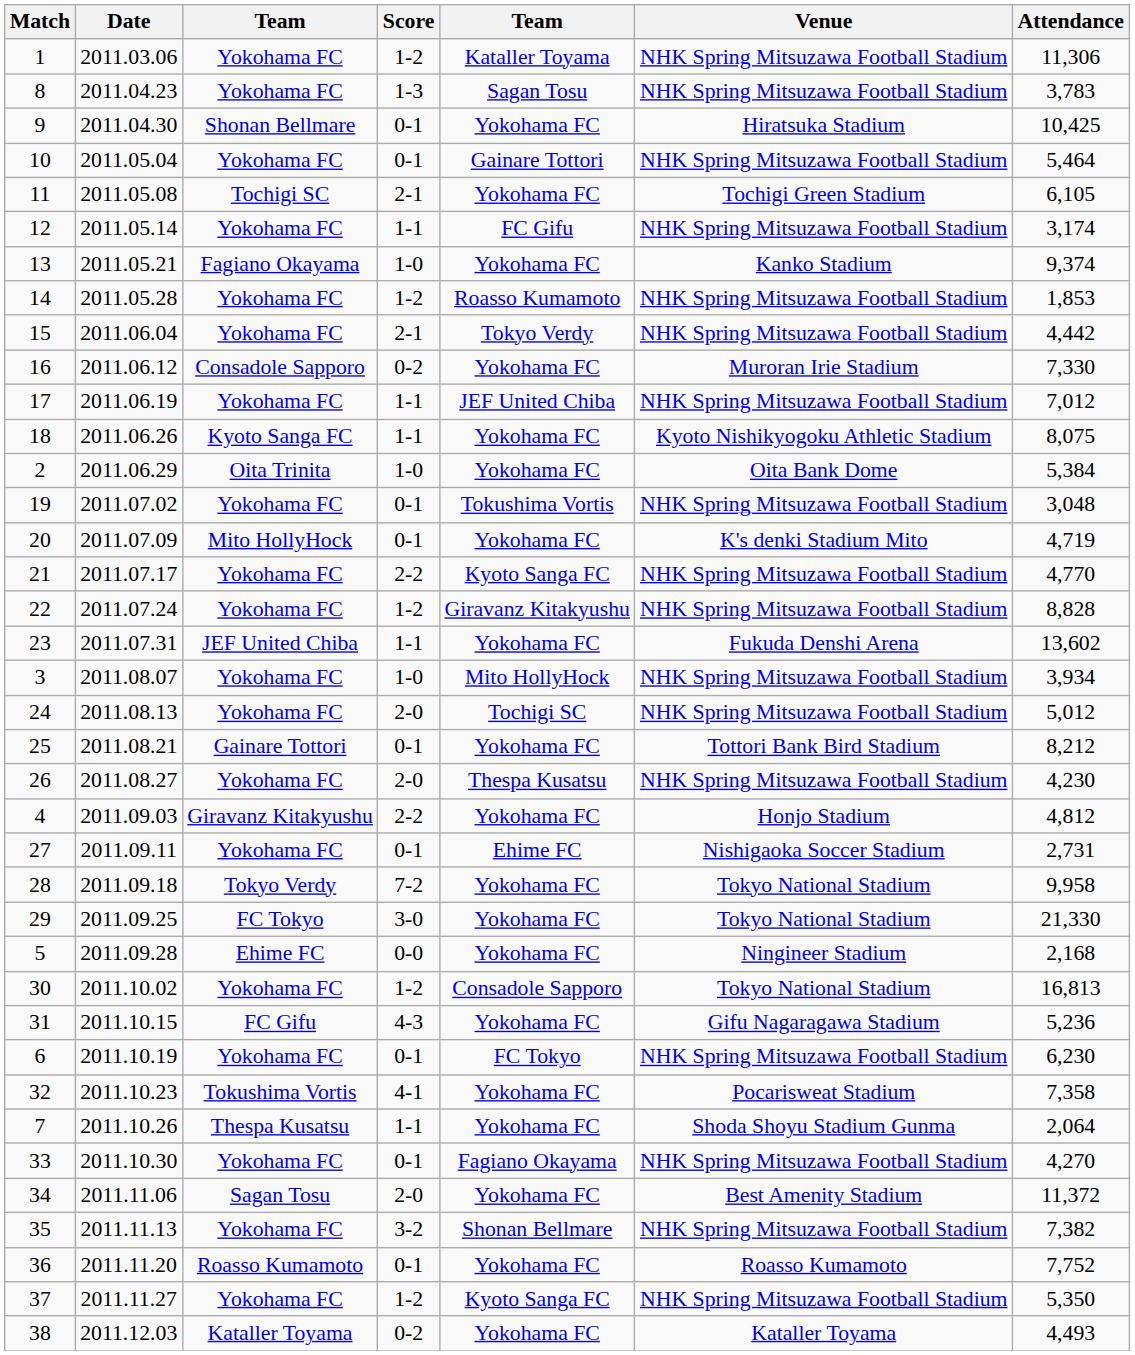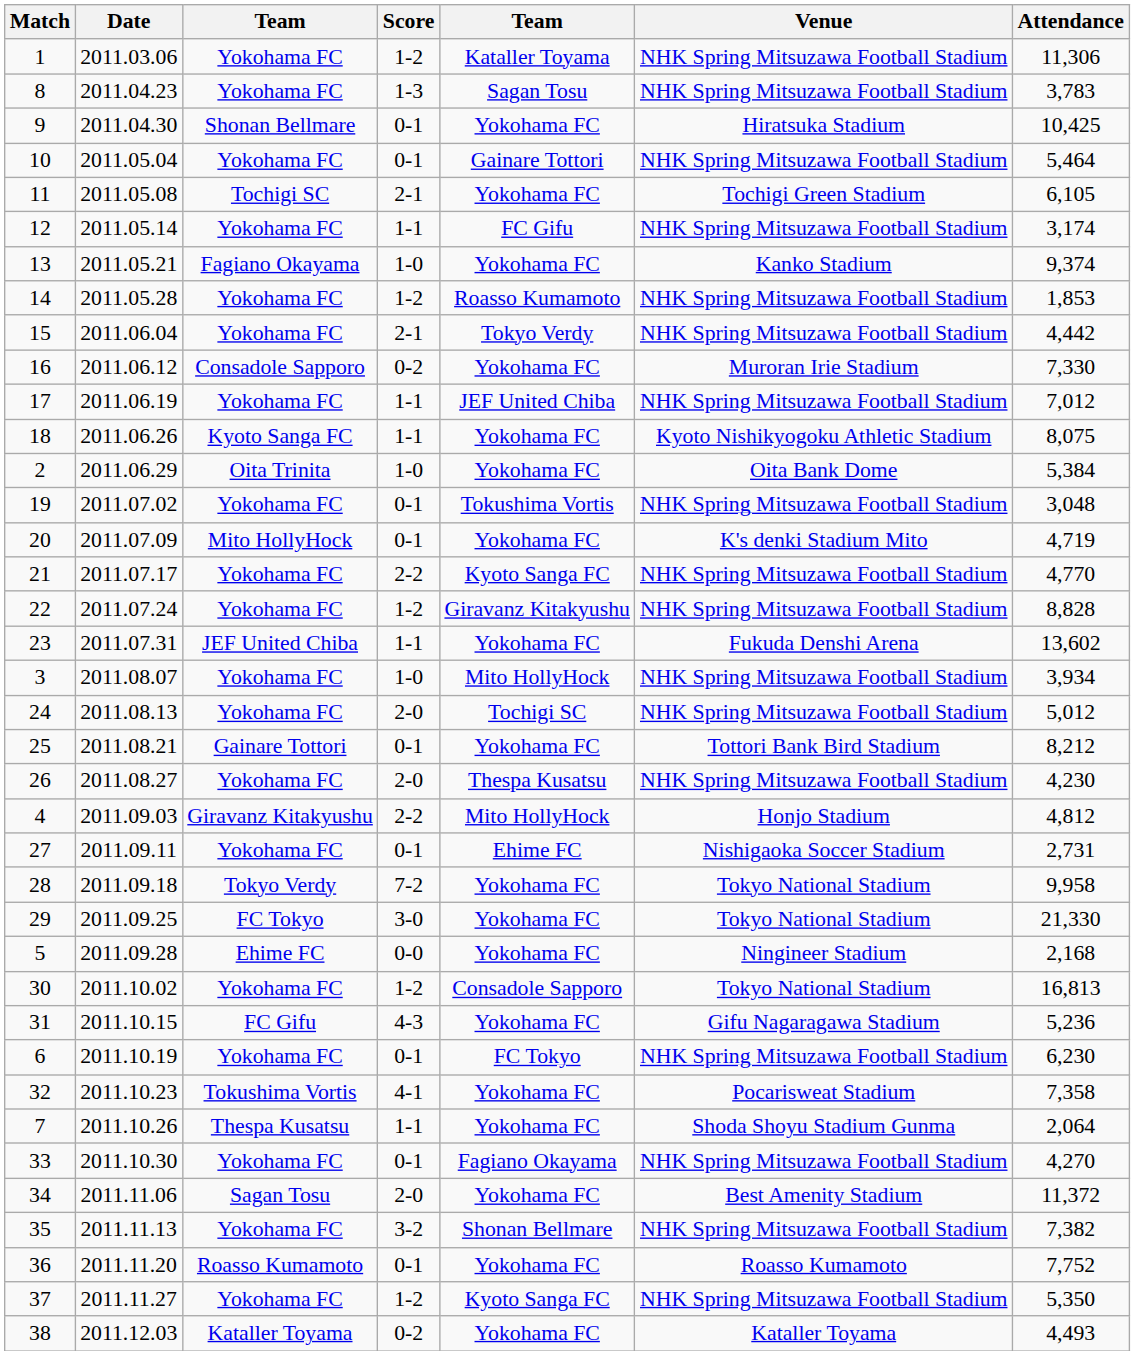4 | column 5: Yokohama FC -> Mito HollyHock
